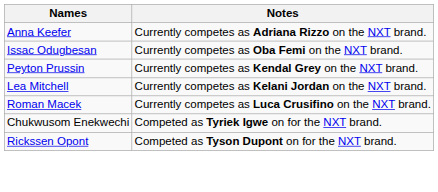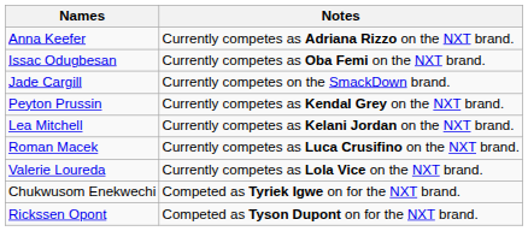+ row: Jade Cargill | Currently competes on the SmackDown brand.
+ row: Valerie Loureda | Currently competes as Lola Vice on the NXT brand.
